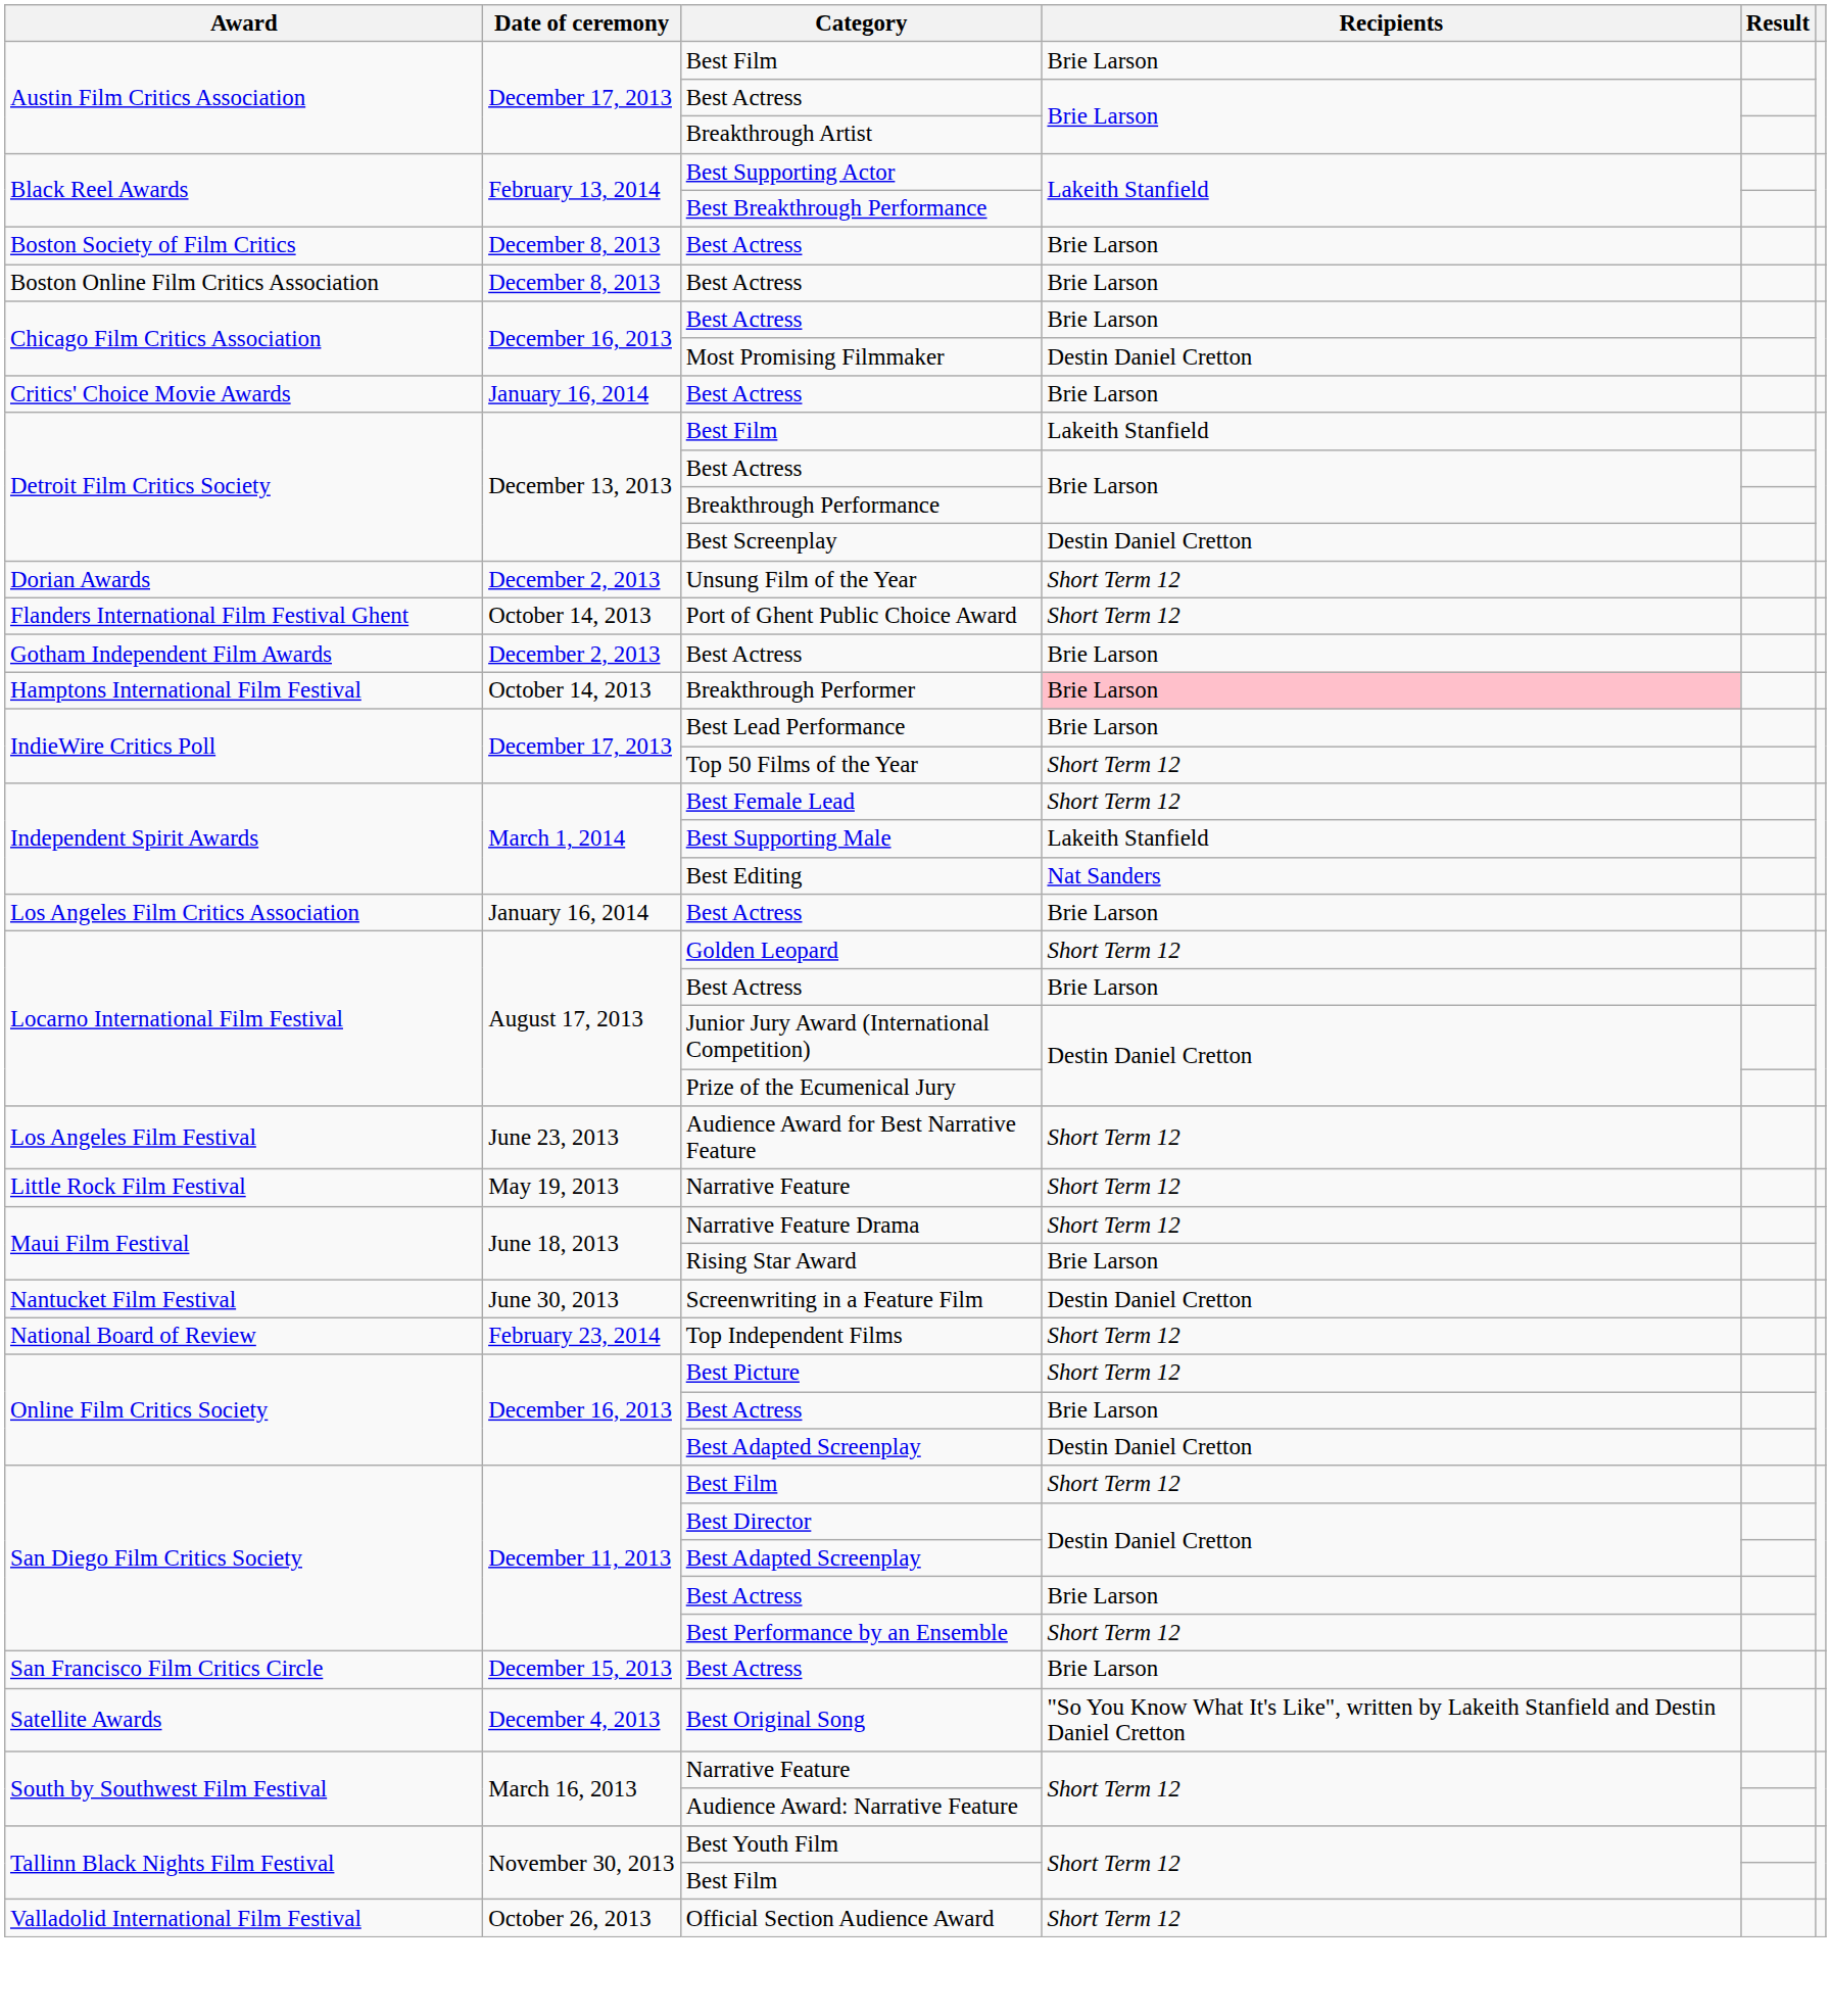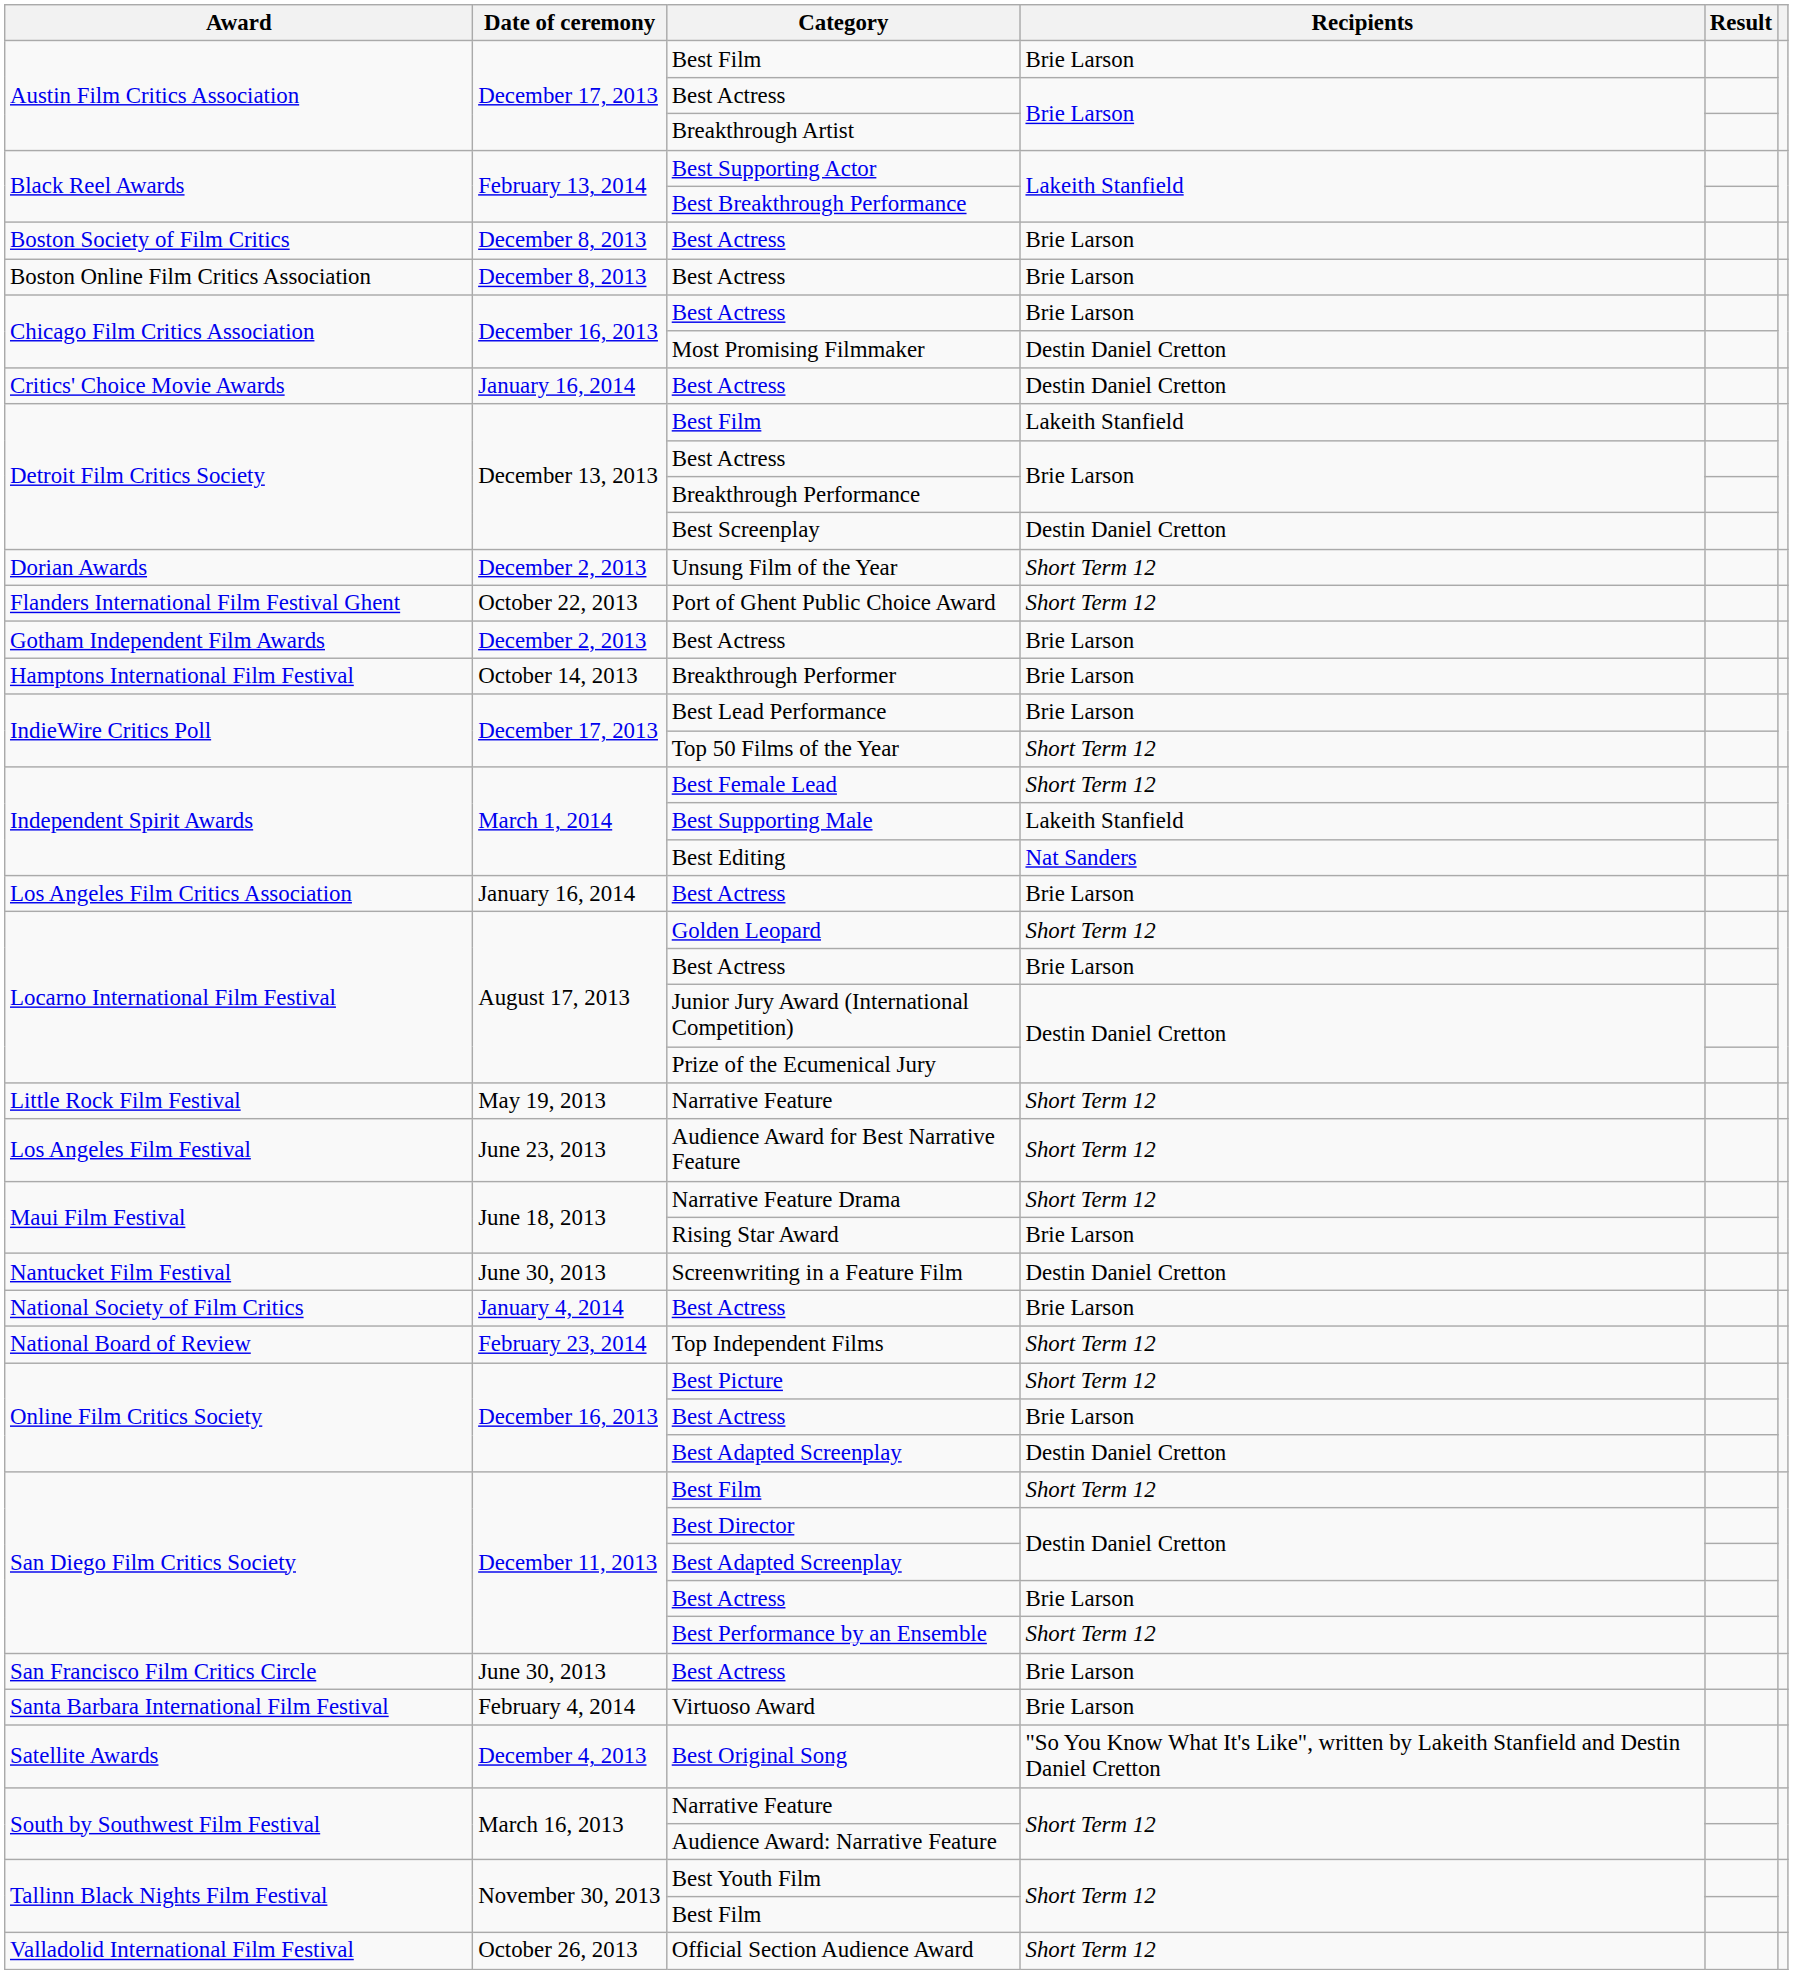Critics' Choice Movie Awards / Best Actress | Recipients: Brie Larson -> Destin Daniel Cretton
Port of Ghent Public Choice Award | Date of ceremony: October 14, 2013 -> October 22, 2013
Breakthrough Performer | Recipients: pink background -> no background
rows swapped: Audience Award for Best Narrative Feature <-> Little Rock Film Festival / Narrative Feature
+ row: National Society of Film Critics | January 4, 2014 | Best Actress | Brie Larson
San Francisco Film Critics Circle / Best Actress | Date of ceremony: December 15, 2013 -> June 30, 2013
+ row: Santa Barbara International Film Festival | February 4, 2014 | Virtuoso Award | Brie Larson
